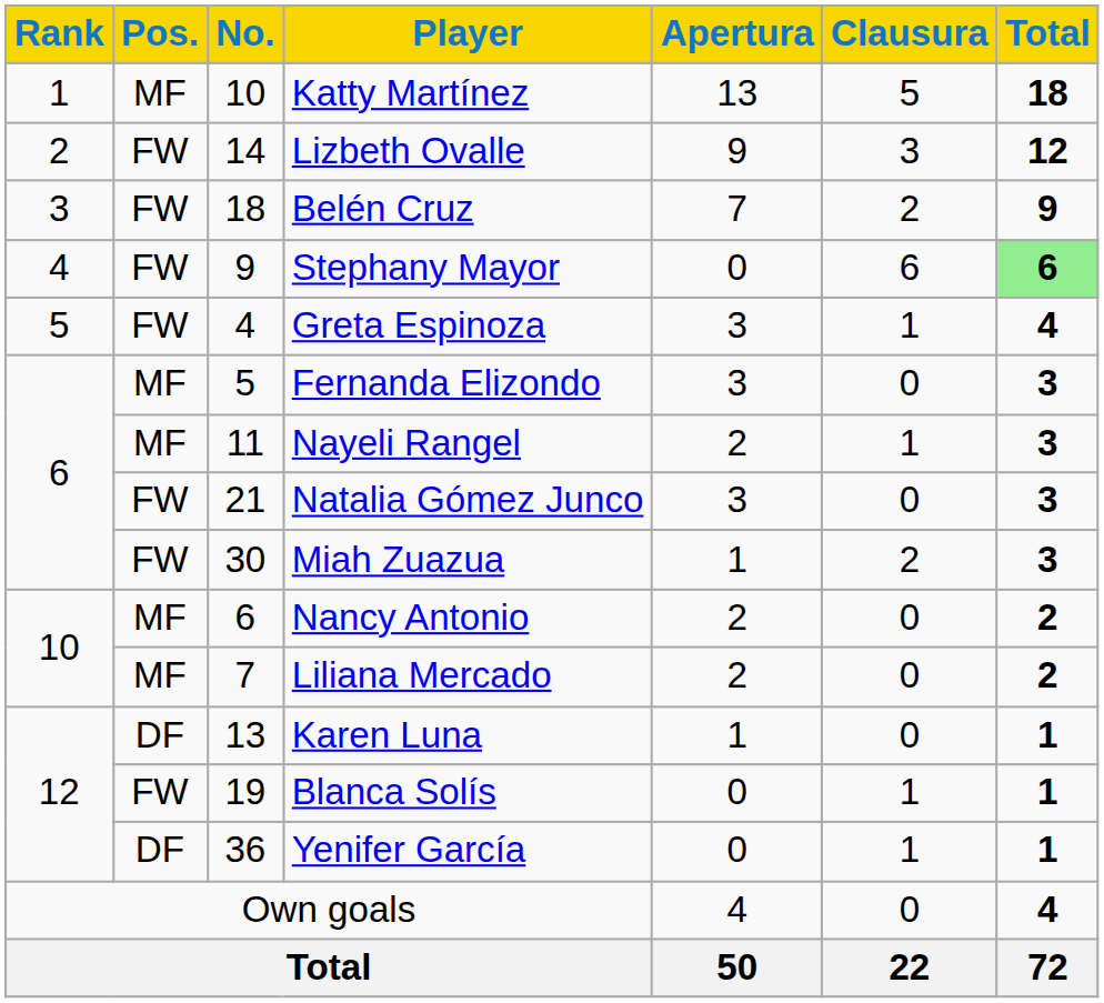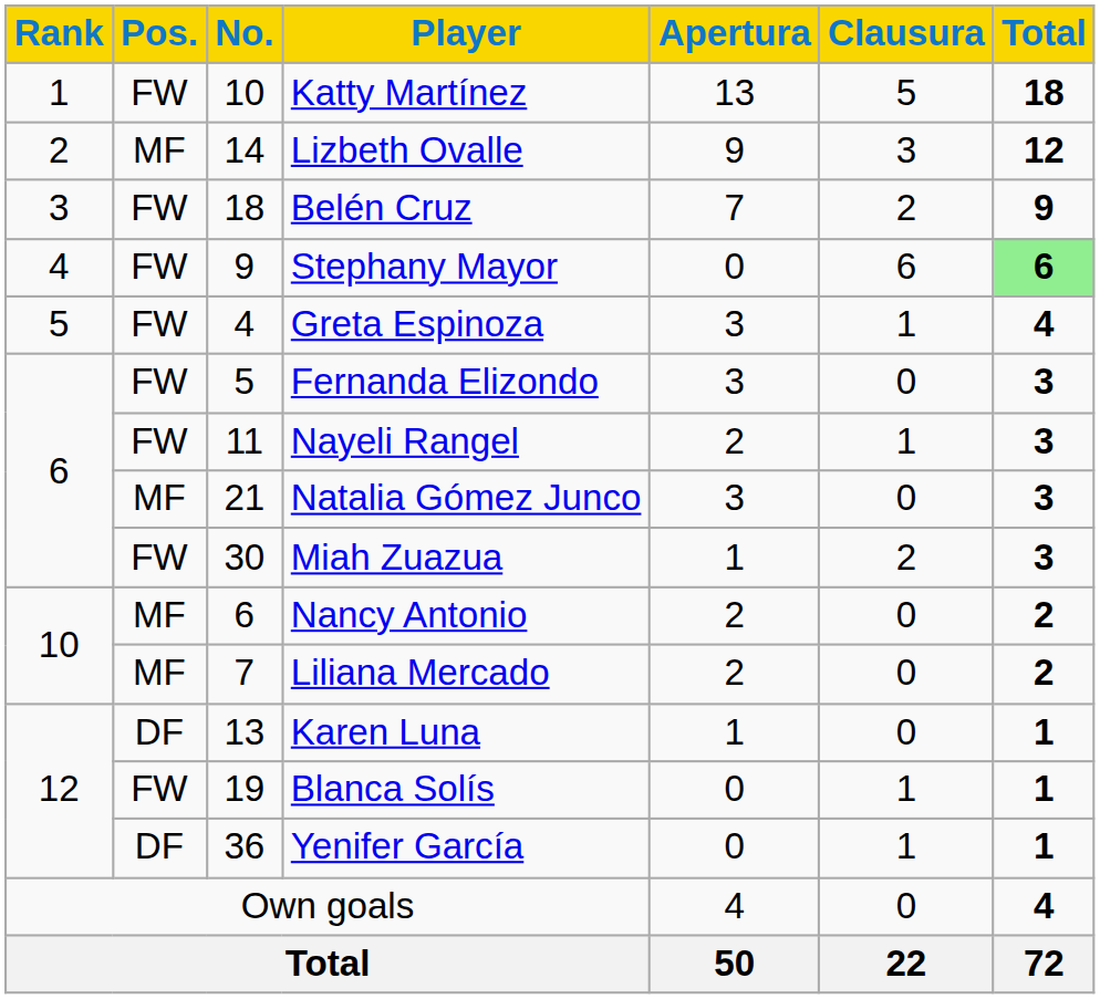Katty Martínez | Pos.: MF -> FW
Lizbeth Ovalle | Pos.: FW -> MF
Fernanda Elizondo | Pos.: MF -> FW
Nayeli Rangel | Pos.: MF -> FW
Natalia Gómez Junco | Pos.: FW -> MF
